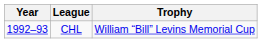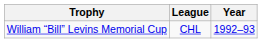columns swapped: Year <-> Trophy
